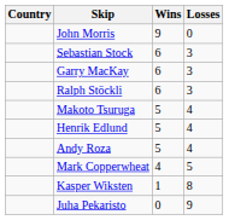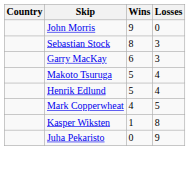Sebastian Stock | Wins: 6 -> 8
- row: Ralph Stöckli | 6 | 3
- row: Andy Roza | 5 | 4
